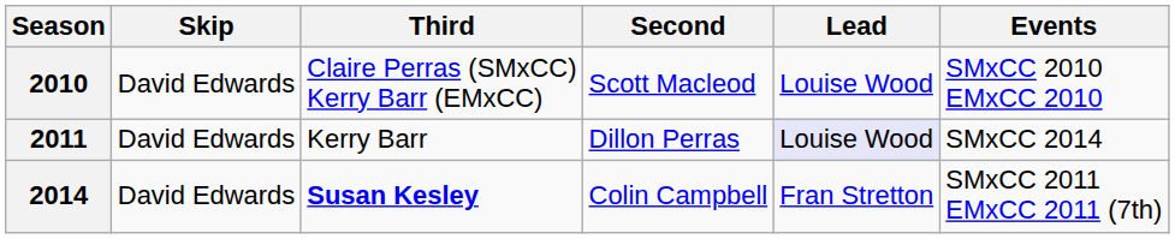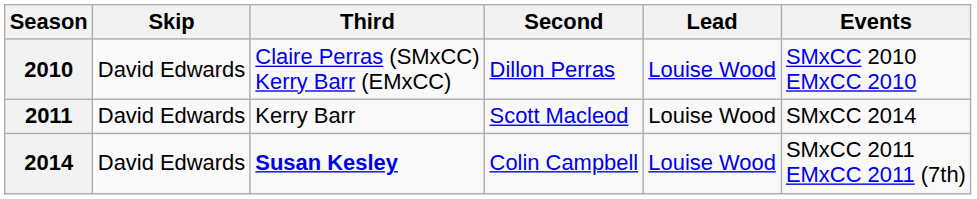2010 | Second: Scott Macleod -> Dillon Perras
2011 | Second: Dillon Perras -> Scott Macleod
2011 | Lead: lavender background -> no background
2014 | Lead: Fran Stretton -> Louise Wood
